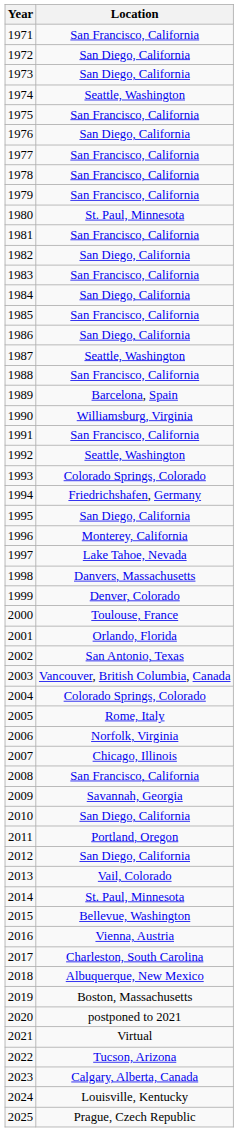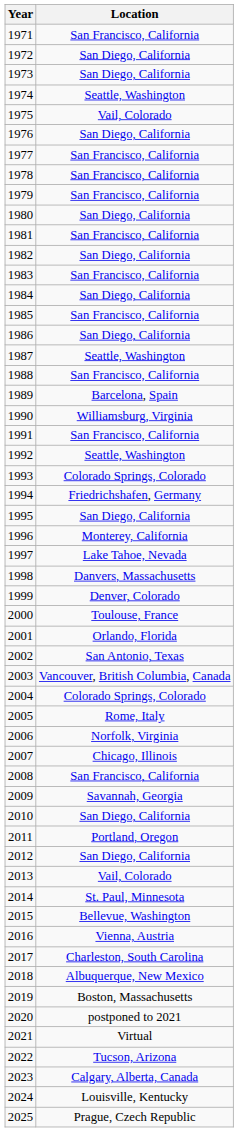1975 | Location: San Francisco, California -> Vail, Colorado
1980 | Location: St. Paul, Minnesota -> San Diego, California
